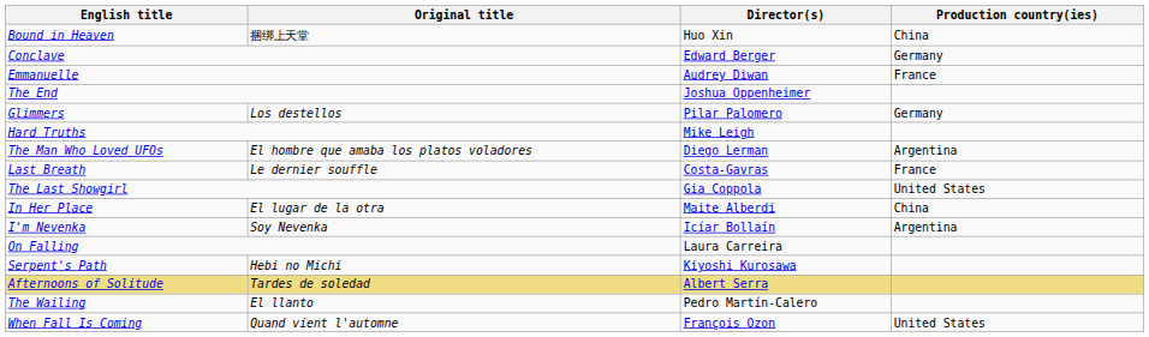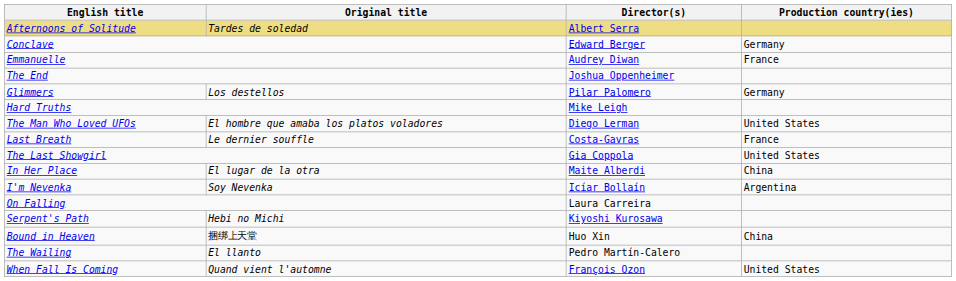rows swapped: Bound in Heaven <-> Afternoons of Solitude
The Man Who Loved UFOs | Production country(ies): Argentina -> United States
